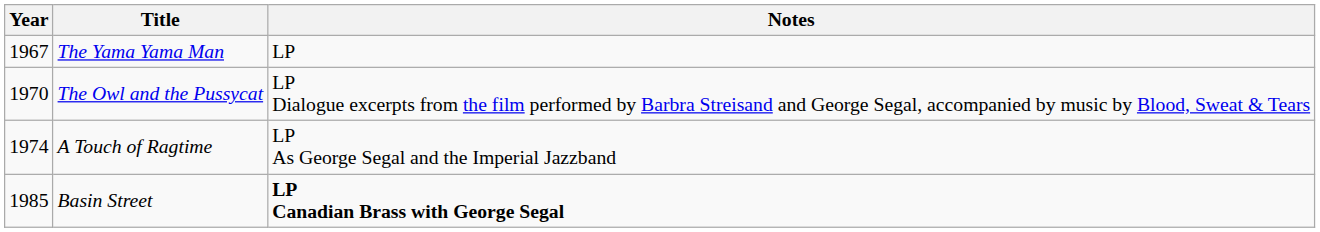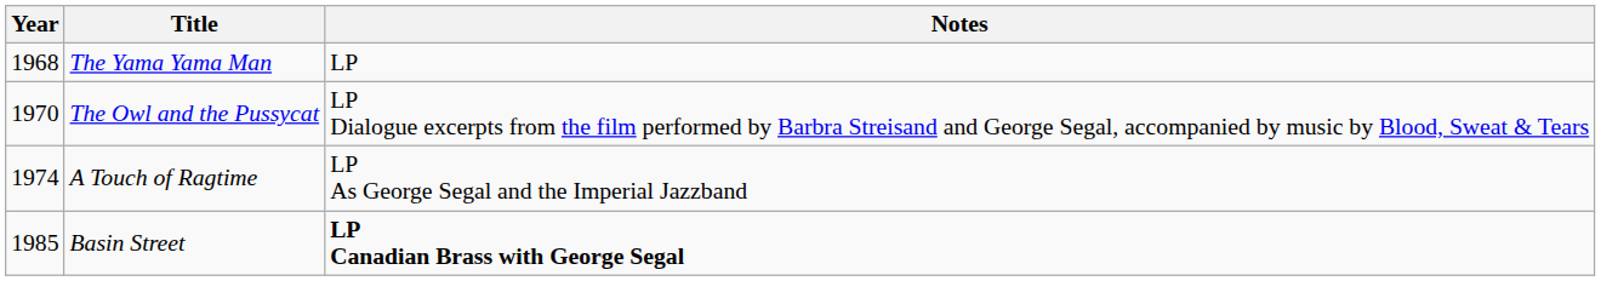The Yama Yama Man | Year: 1967 -> 1968
